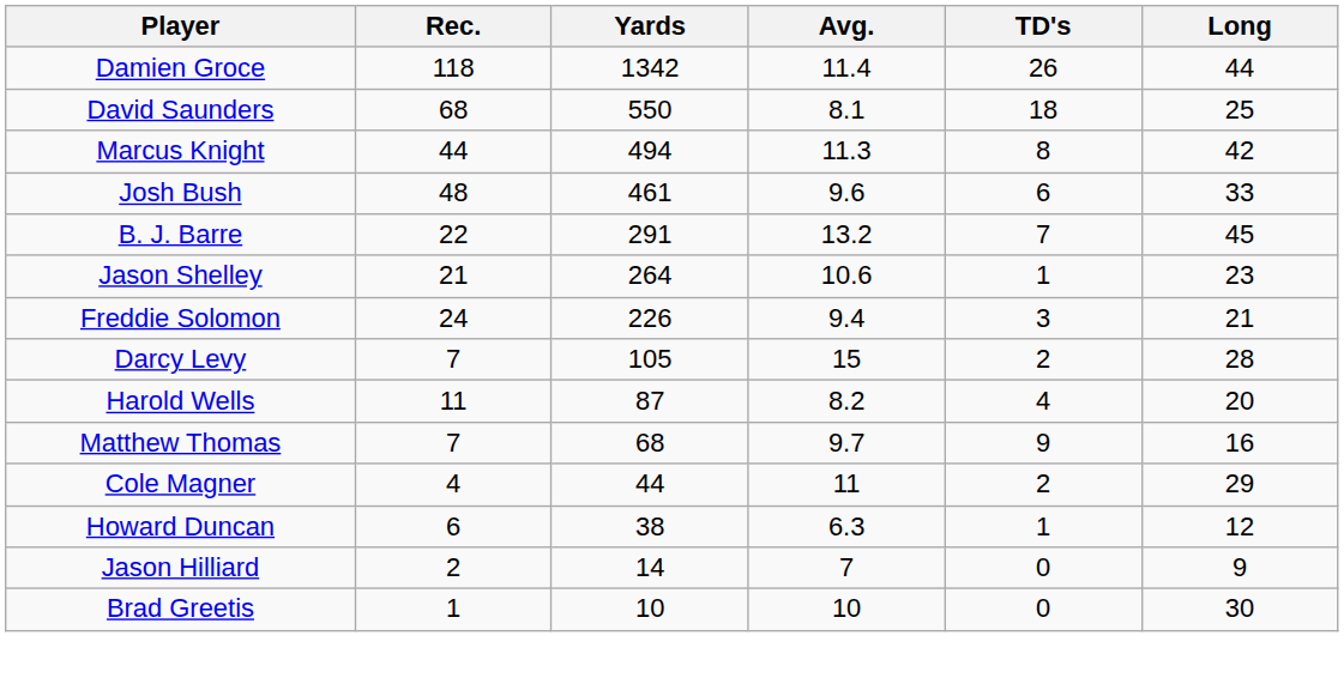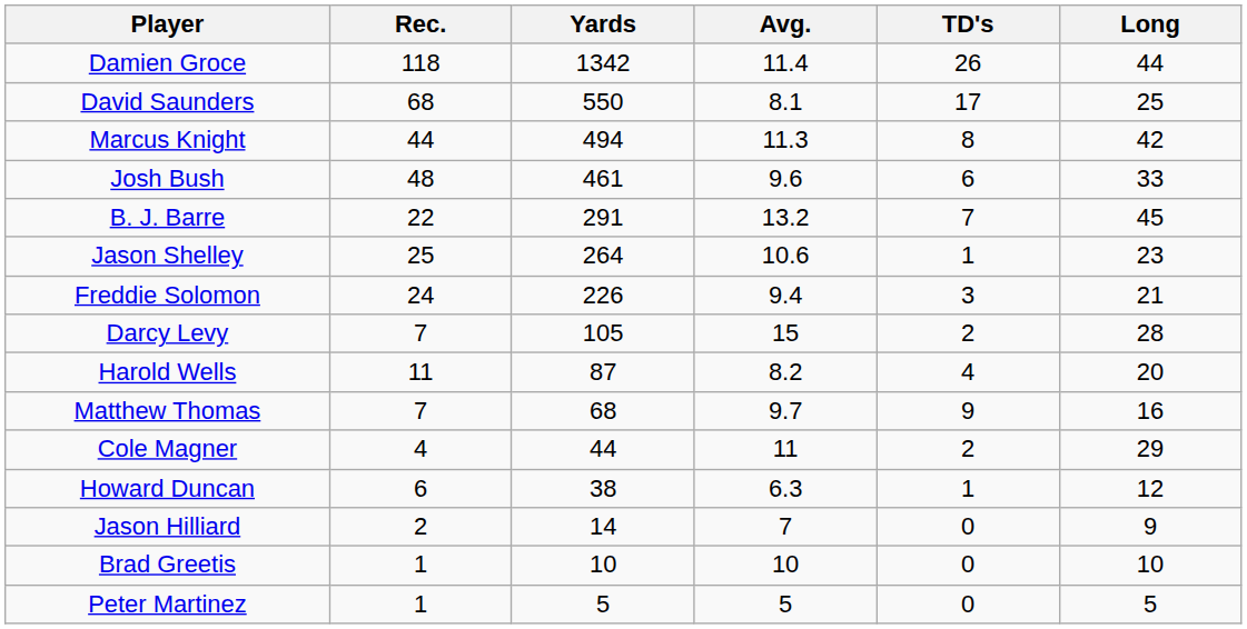David Saunders | TD's: 18 -> 17
Jason Shelley | Rec.: 21 -> 25
Brad Greetis | Long: 30 -> 10
+ row: Peter Martinez | 1 | 5 | 5 | 0 | 5
